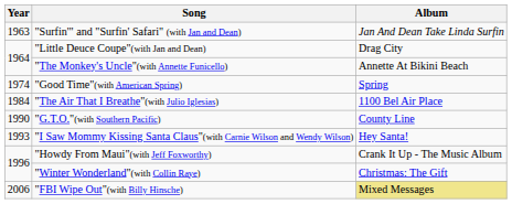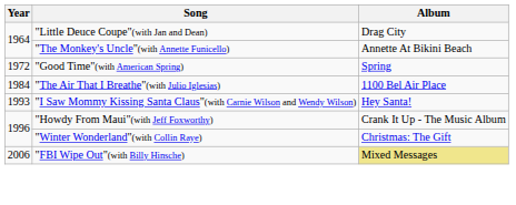- row: 1963 | "Surfin'" and "Surfin' Safari" (with Jan and Dean) | Jan And Dean Take Linda Surfin
"Good Time"(with American Spring) | Year: 1974 -> 1972
- row: 1990 | "G.T.O."(with Southern Pacific) | County Line
